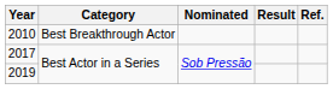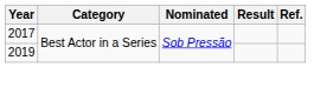- row: 2010 | Best Breakthrough Actor
